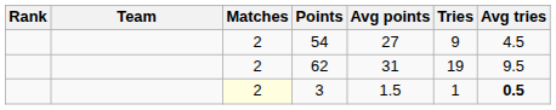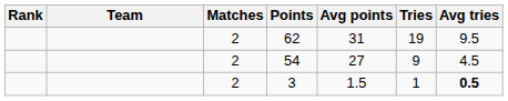rows swapped: 54 <-> 62
3 | Matches: lightyellow background -> no background
